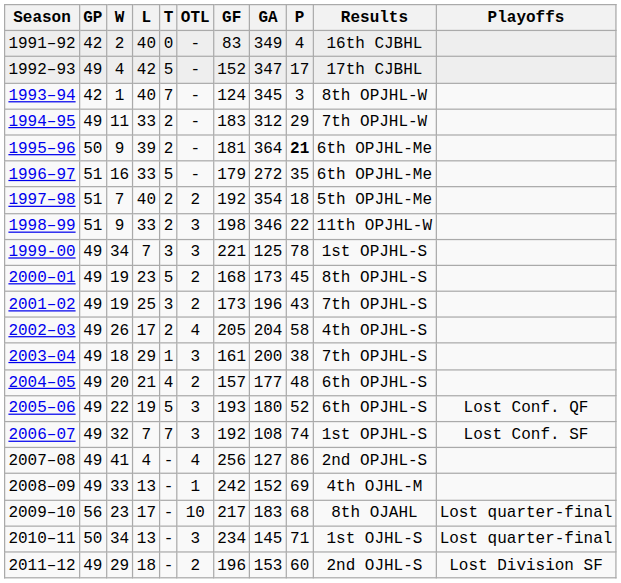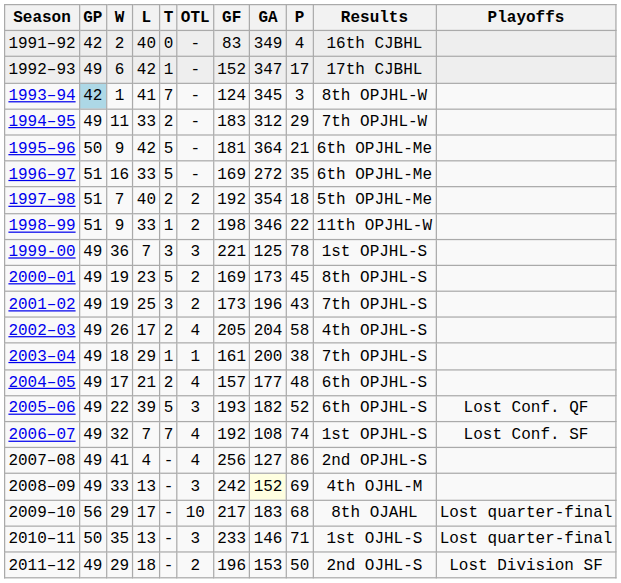1992–93 | W: 4 -> 6
1992–93 | T: 5 -> 1
1993–94 | GP: no background -> lightblue background
1993–94 | L: 40 -> 41
1995–96 | L: 39 -> 42
1995–96 | T: 2 -> 5
1995–96 | P: bold -> normal
1996–97 | GF: 179 -> 169
1998–99 | T: 2 -> 1
1998–99 | OTL: 3 -> 2
1999-00 | W: 34 -> 36
2000–01 | GF: 168 -> 169
2003–04 | OTL: 3 -> 1
2004–05 | W: 20 -> 17
2004–05 | T: 4 -> 2
2004–05 | OTL: 2 -> 4
2005–06 | L: 19 -> 39
2005–06 | GA: 180 -> 182
2006–07 | OTL: 3 -> 4
2008–09 | OTL: 1 -> 3
2008–09 | GA: no background -> lightyellow background
2009–10 | W: 23 -> 29
2010–11 | W: 34 -> 35
2010–11 | GF: 234 -> 233
2010–11 | GA: 145 -> 146
2011–12 | P: 60 -> 50
